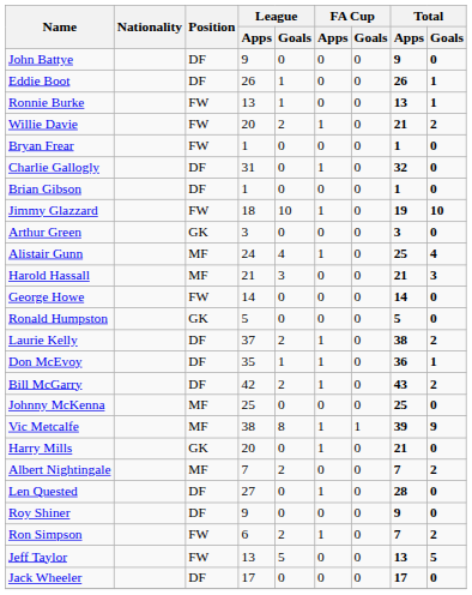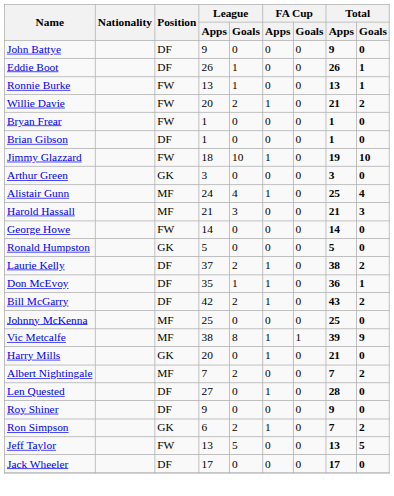- row: Charlie Gallogly | DF | 31 | 0 | 1 | 0 | 32 | 0
Ron Simpson | Position: FW -> GK
